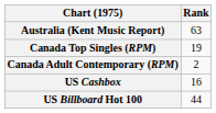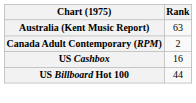- row: Canada Top Singles (RPM) | 19
